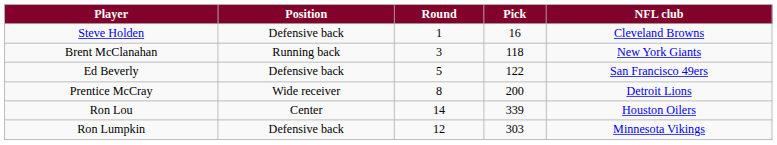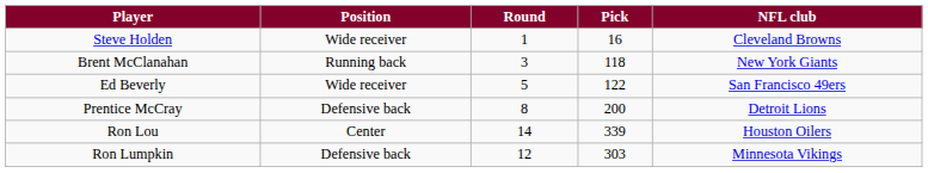Steve Holden | Position: Defensive back -> Wide receiver
Ed Beverly | Position: Defensive back -> Wide receiver
Prentice McCray | Position: Wide receiver -> Defensive back
